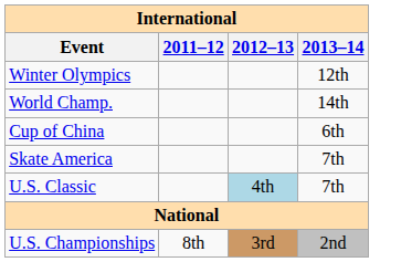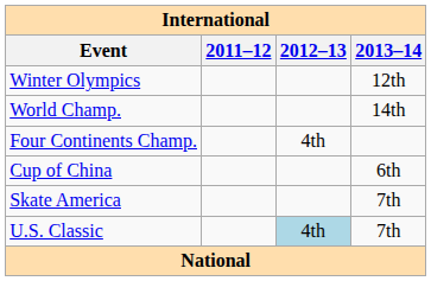+ row: Four Continents Champ. | 4th
- row: U.S. Championships | 8th | 3rd | 2nd
